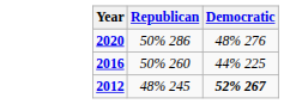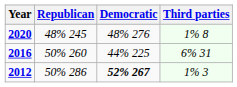+ column: Third parties | 1% 8 | 6% 31 | 1% 3
2020 | Republican: 50% 286 -> 48% 245
2012 | Republican: 48% 245 -> 50% 286
